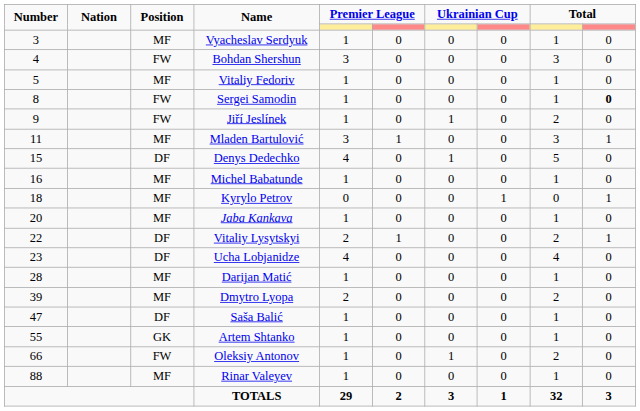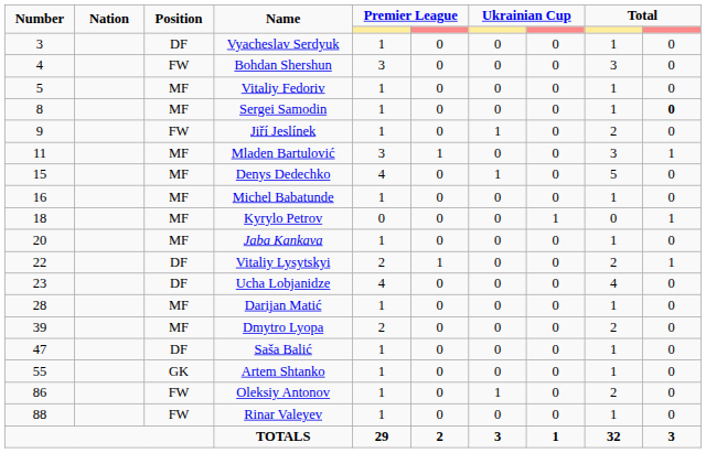Vyacheslav Serdyuk | Position: MF -> DF
Sergei Samodin | Position: FW -> MF
Denys Dedechko | Position: DF -> MF
Oleksiy Antonov | Number: 66 -> 86
Rinar Valeyev | Position: MF -> FW
